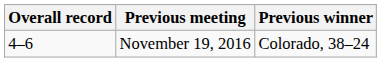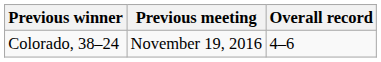columns swapped: Overall record <-> Previous winner
